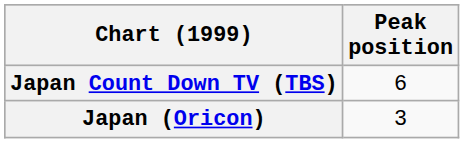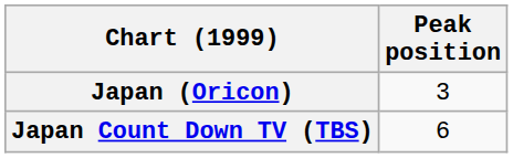rows swapped: Japan (Oricon) <-> Japan Count Down TV (TBS)
